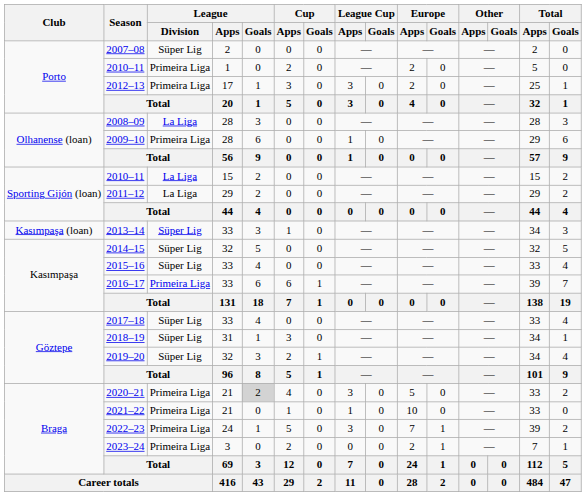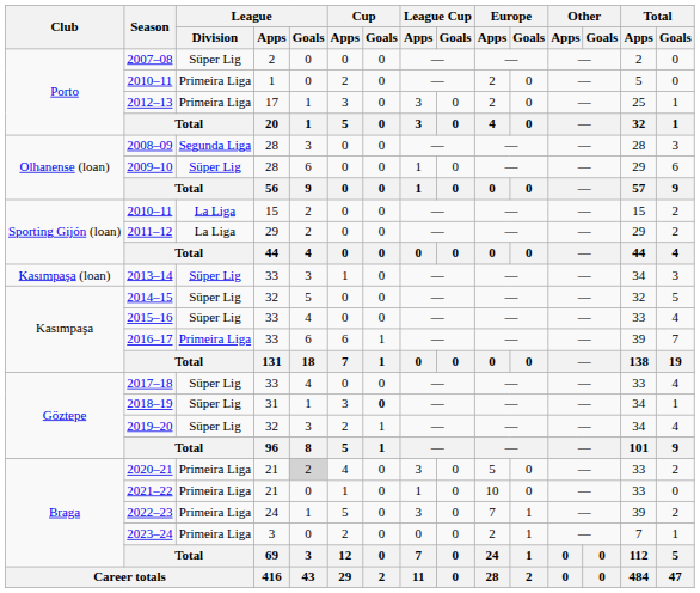2008–09 | League / Division: La Liga -> Segunda Liga
2009–10 | League / Division: Primeira Liga -> Süper Lig
2018–19 | Cup / Goals: normal -> bold
